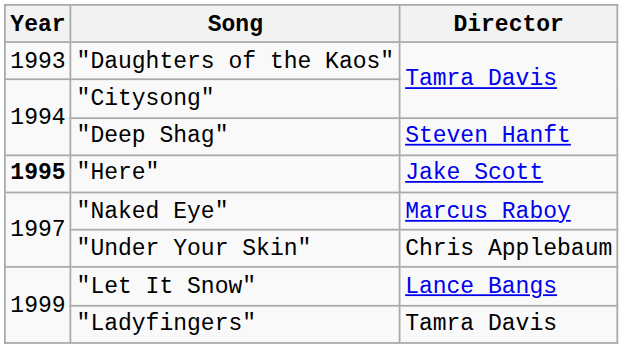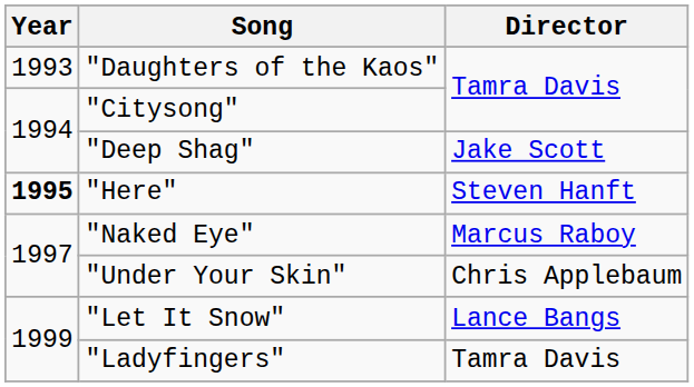"Deep Shag" | Director: Steven Hanft -> Jake Scott
"Here" | Director: Jake Scott -> Steven Hanft
